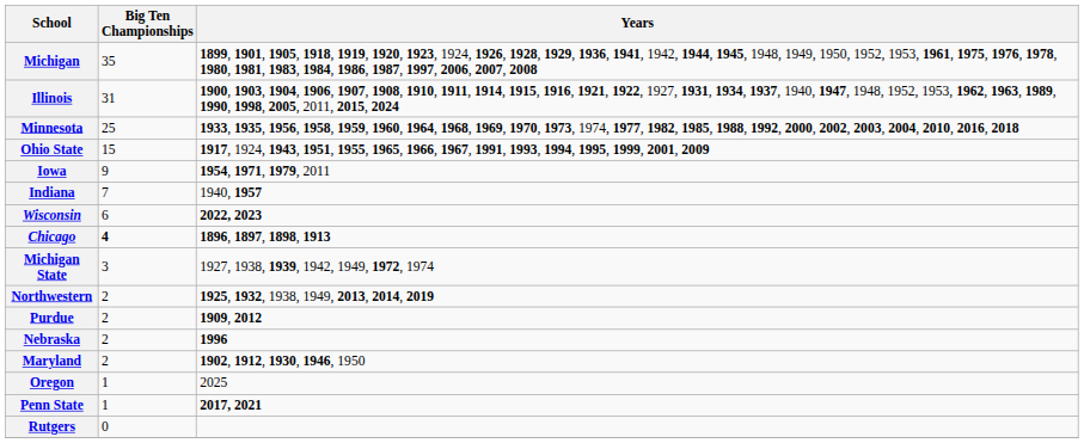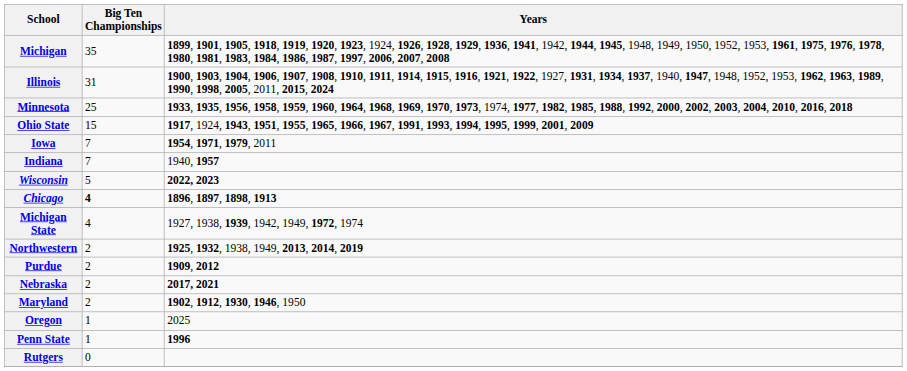Iowa | Big Ten Championships: 9 -> 7
Wisconsin | Big Ten Championships: 6 -> 5
Michigan State | Big Ten Championships: 3 -> 4
Nebraska | Years: 1996 -> 2017, 2021
Penn State | Years: 2017, 2021 -> 1996
